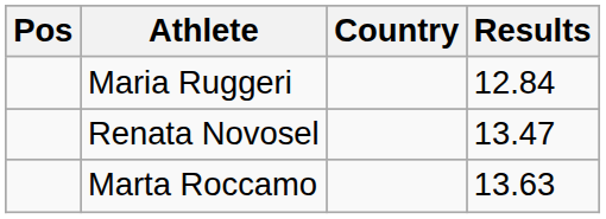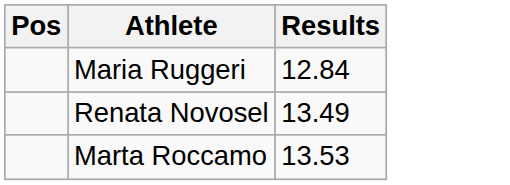- column: Country
Renata Novosel | Results: 13.47 -> 13.49
Marta Roccamo | Results: 13.63 -> 13.53
